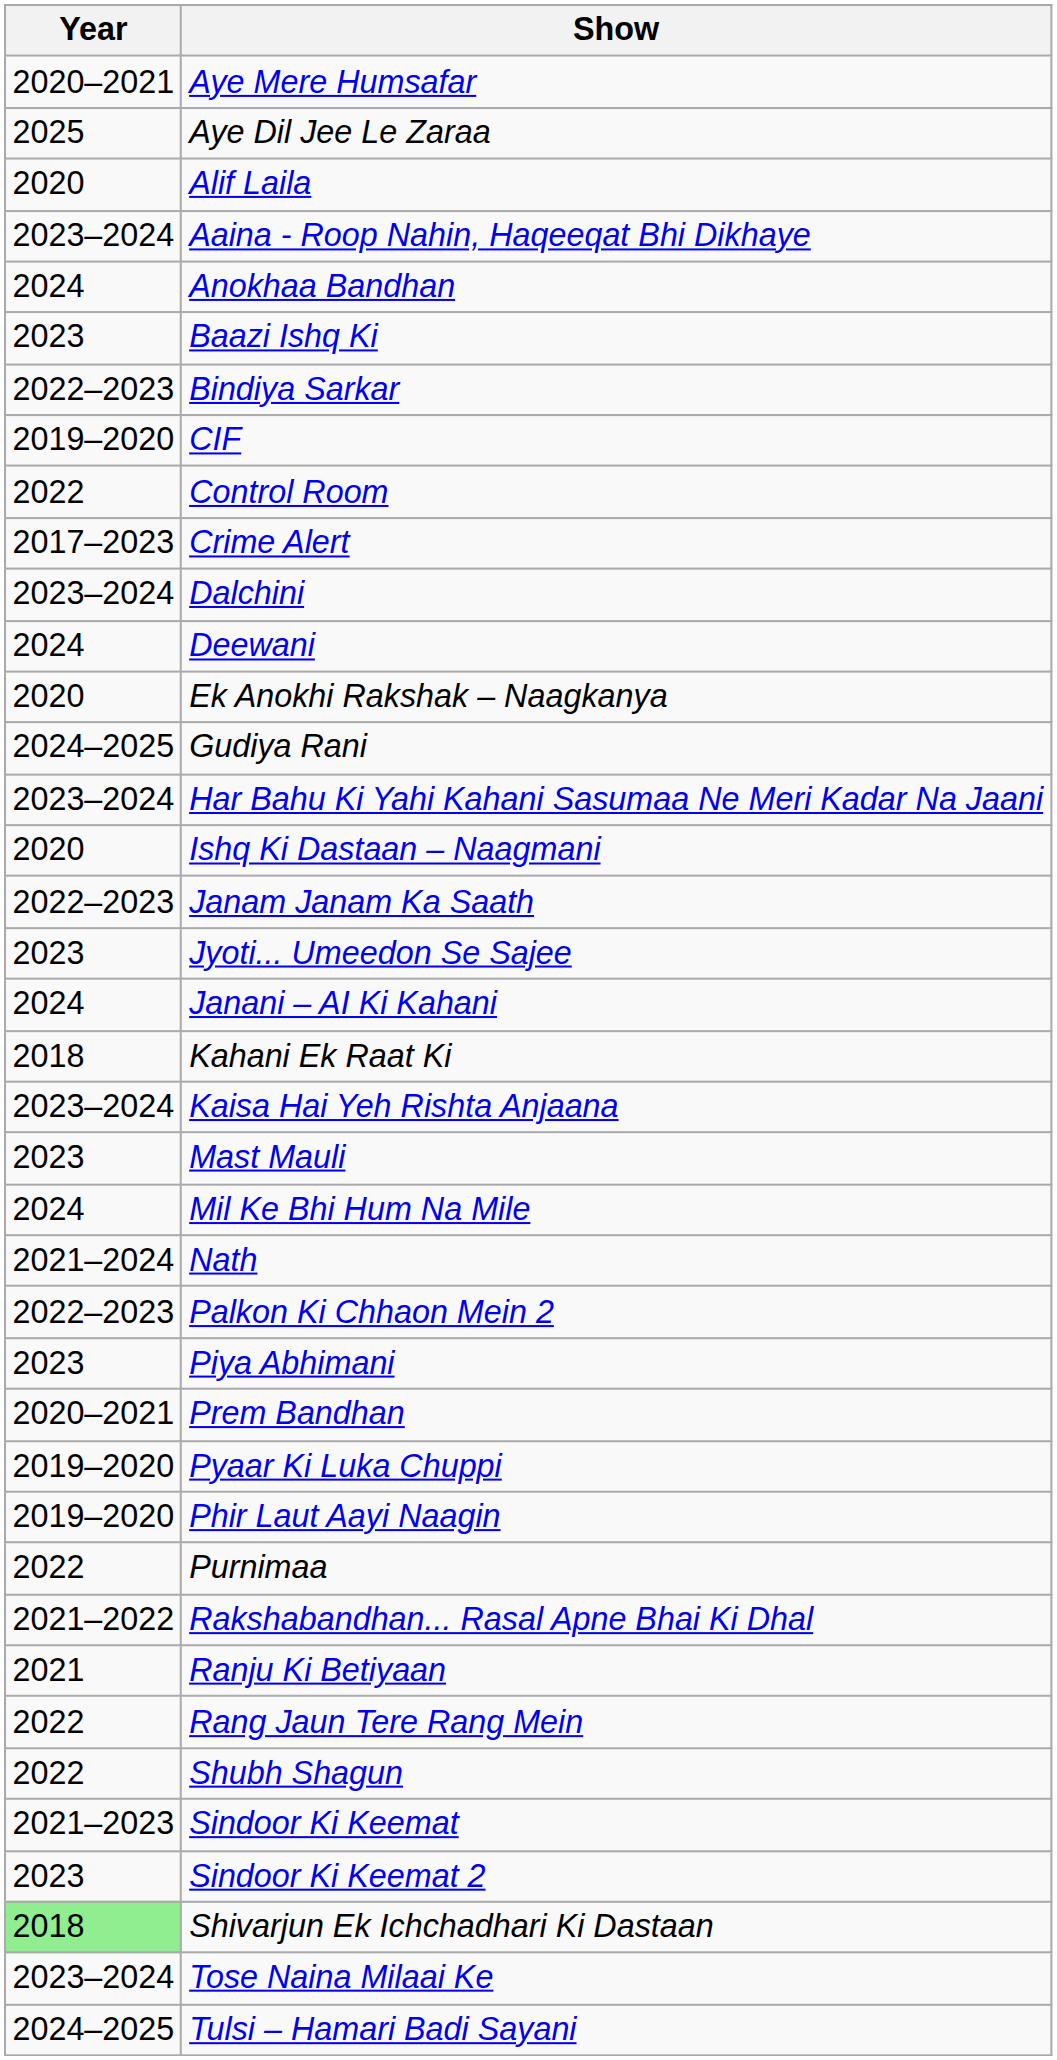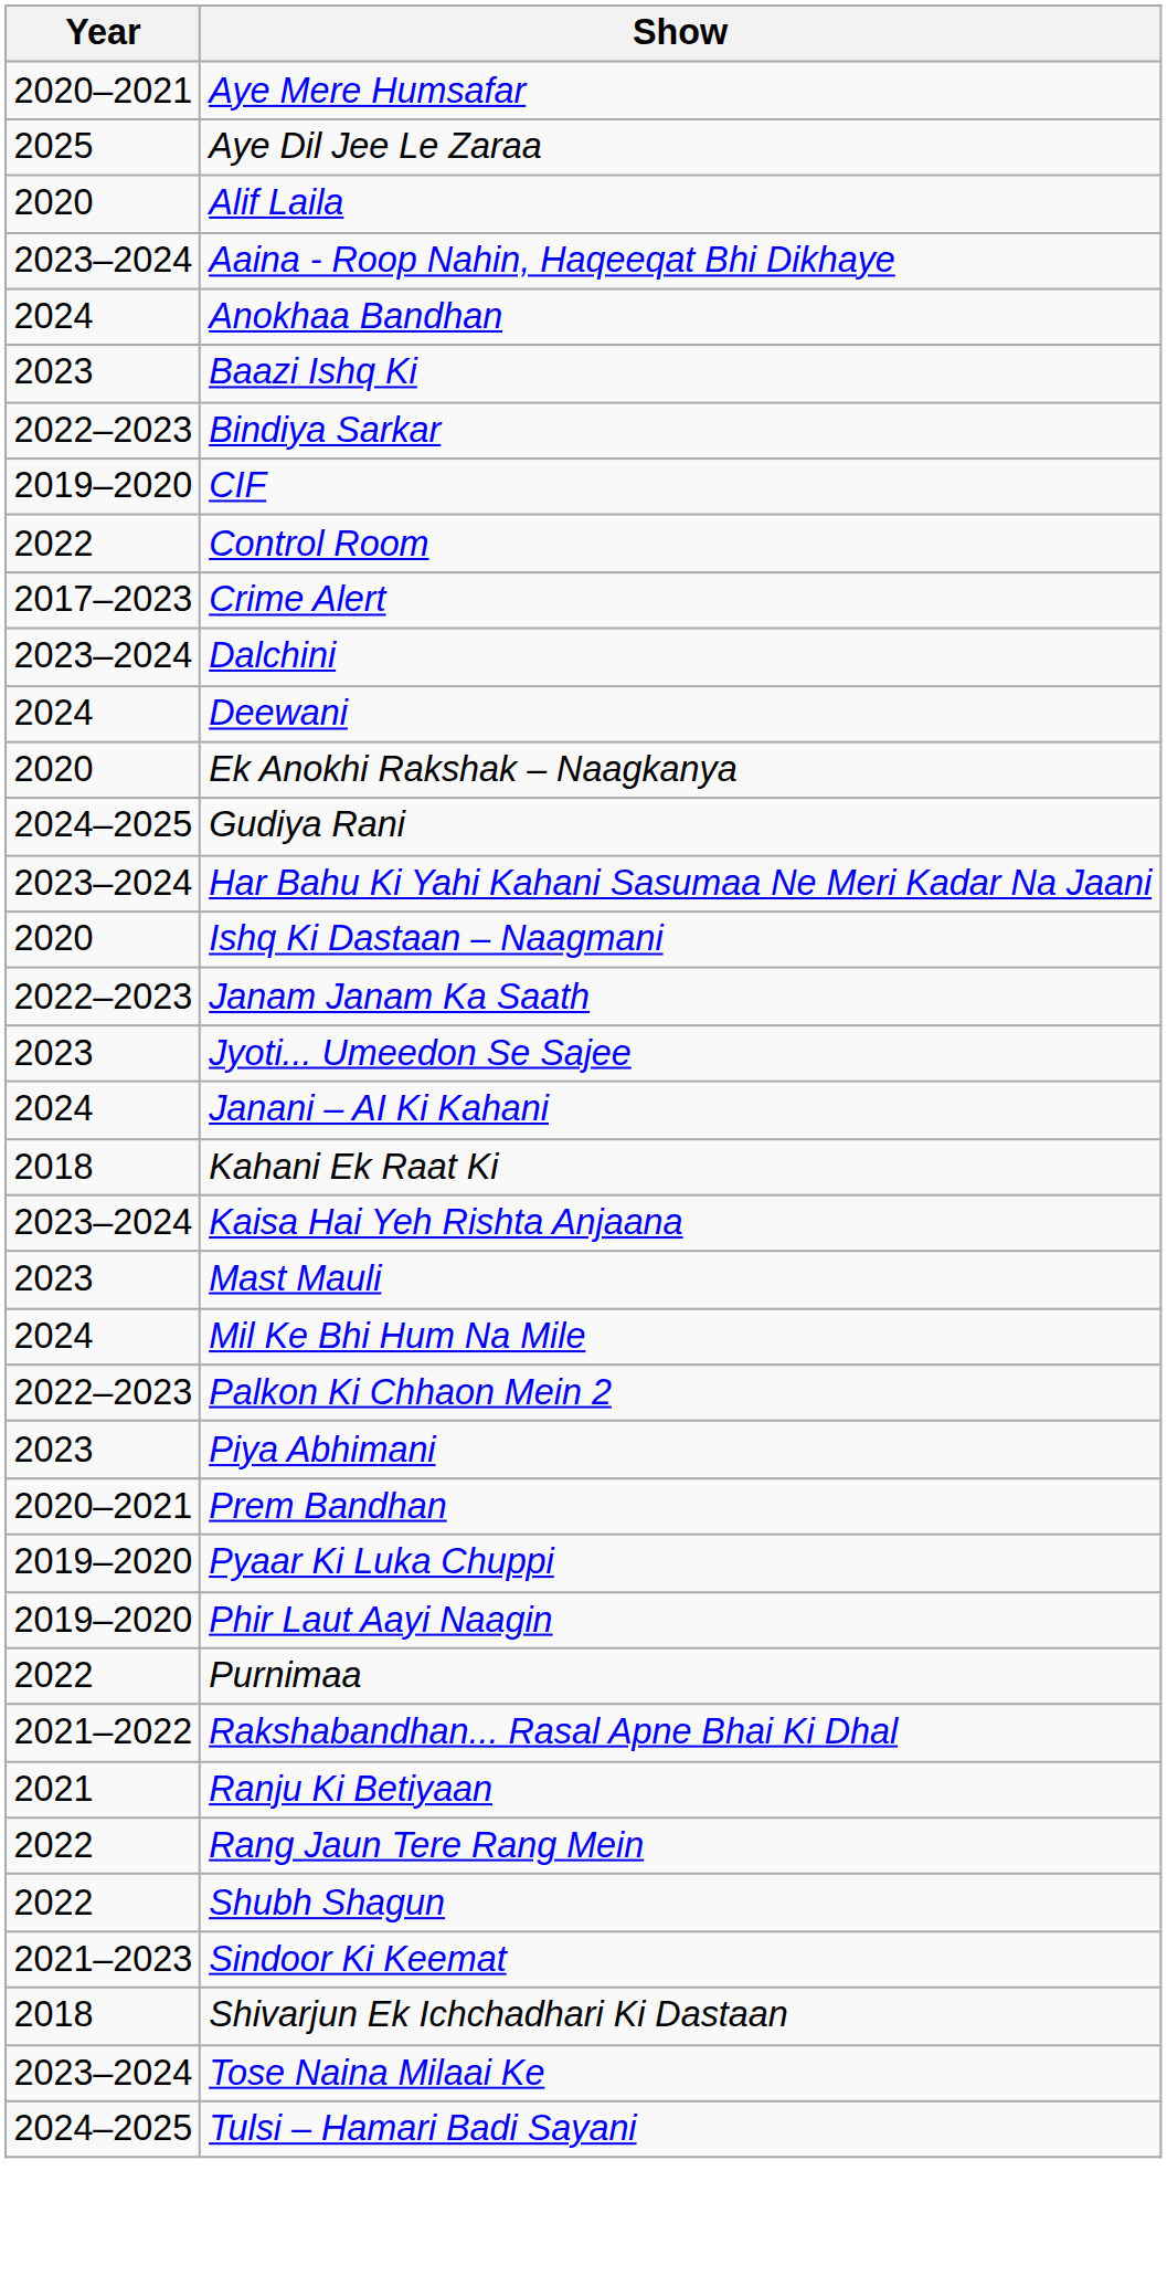- row: 2021–2024 | Nath
- row: 2023 | Sindoor Ki Keemat 2
Shivarjun Ek Ichchadhari Ki Dastaan | Year: lightgreen background -> no background
